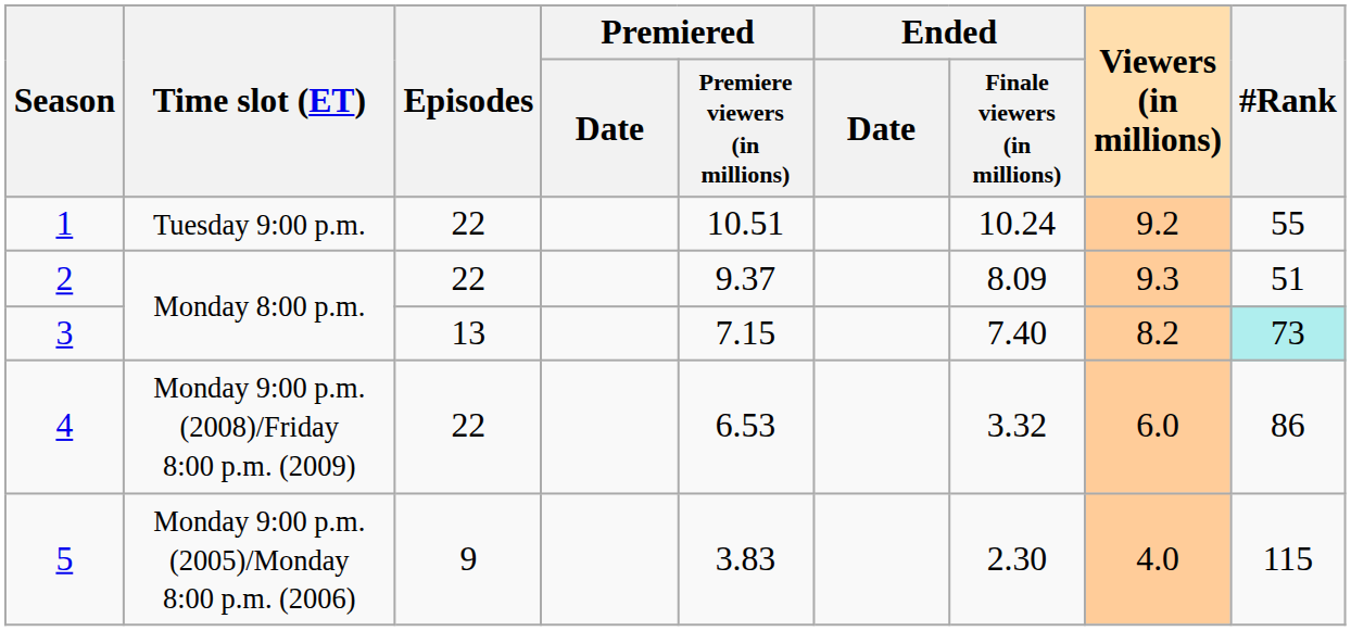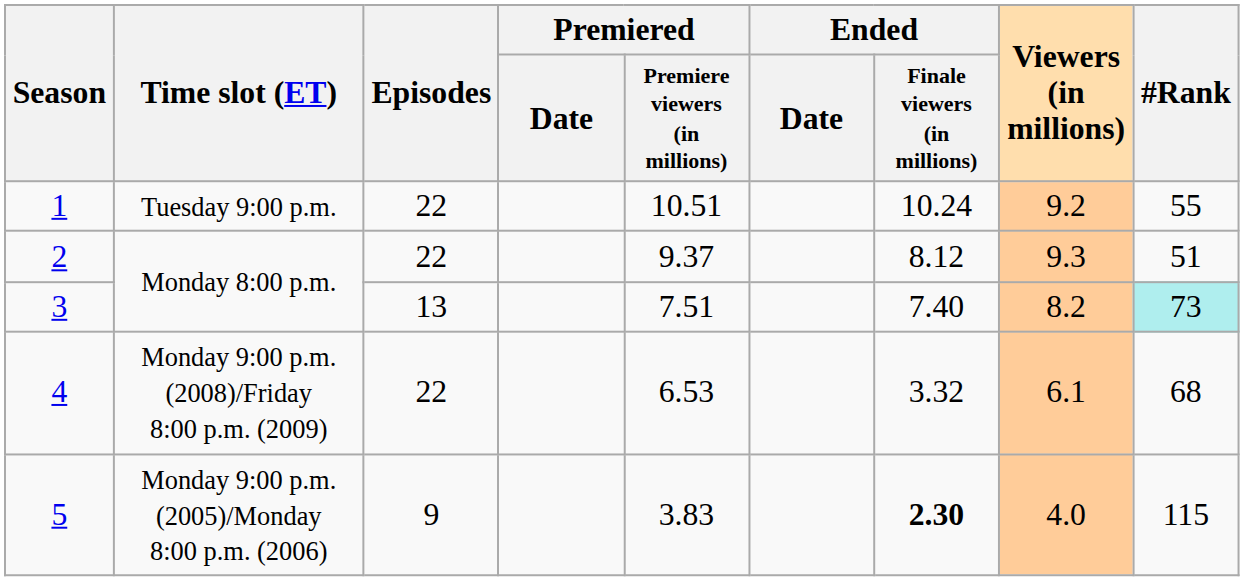2 | Ended / Finale viewers (in millions): 8.09 -> 8.12
3 | Premiered / Premiere viewers (in millions): 7.15 -> 7.51
4 | Viewers (in millions): 6.0 -> 6.1
4 | #Rank: 86 -> 68
5 | Ended / Finale viewers (in millions): normal -> bold
